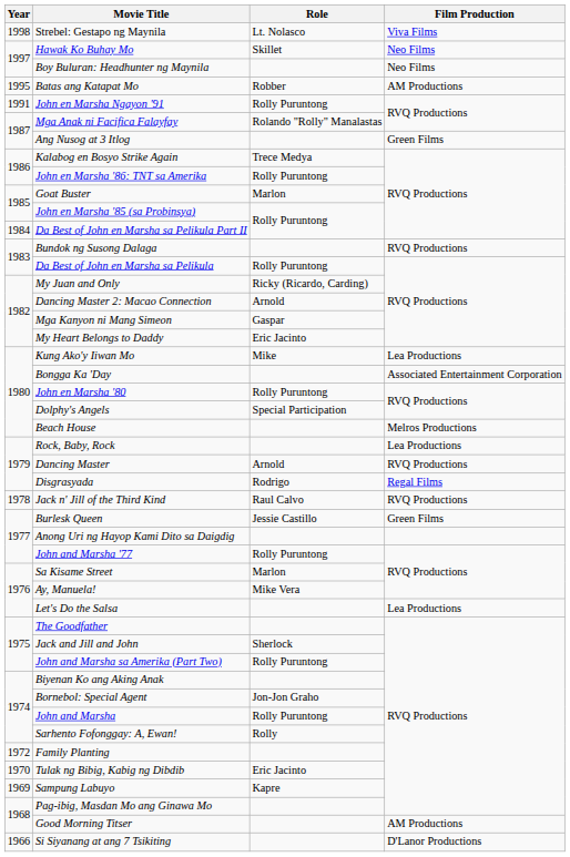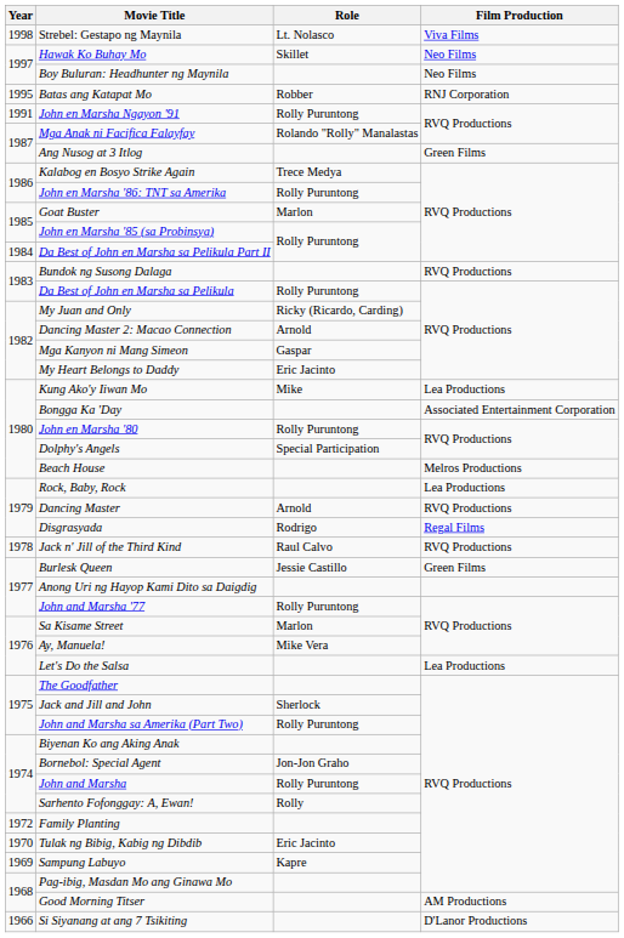Batas ang Katapat Mo | Film Production: AM Productions -> RNJ Corporation
